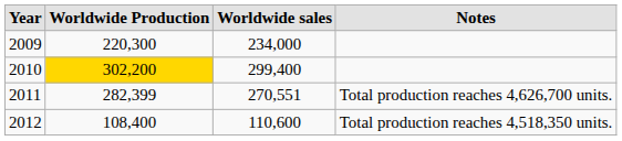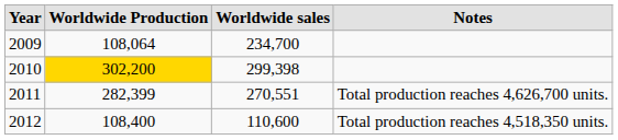2009 | Worldwide Production: 220,300 -> 108,064
2009 | Worldwide sales: 234,000 -> 234,700
2010 | Worldwide sales: 299,400 -> 299,398
